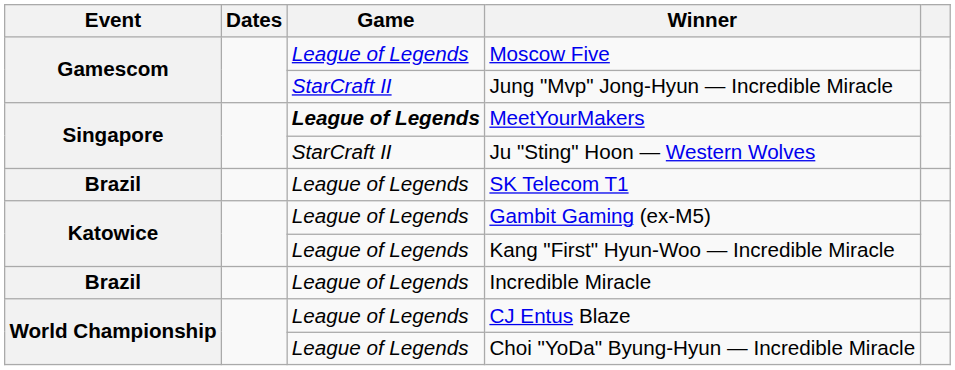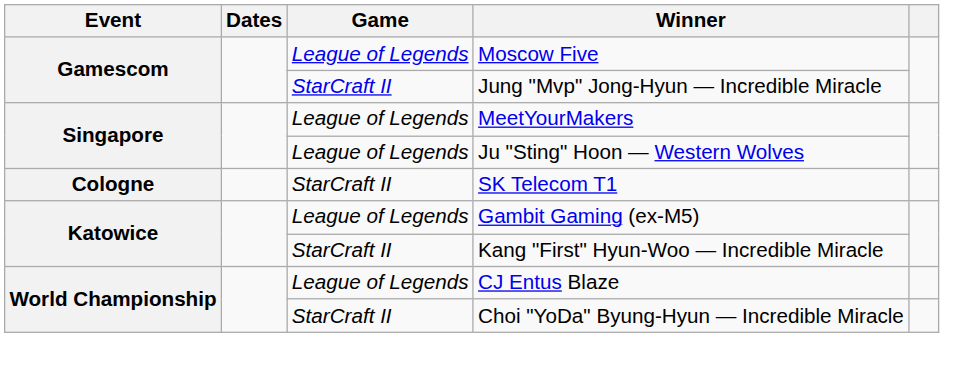MeetYourMakers | Game: bold -> normal
Ju "Sting" Hoon — Western Wolves | Game: StarCraft II -> League of Legends
SK Telecom T1 | Event: Brazil -> Cologne
SK Telecom T1 | Game: League of Legends -> StarCraft II
Kang "First" Hyun-Woo — Incredible Miracle | Game: League of Legends -> StarCraft II
- row: Brazil | League of Legends | Incredible Miracle
Choi "YoDa" Byung-Hyun — Incredible Miracle | Game: League of Legends -> StarCraft II
